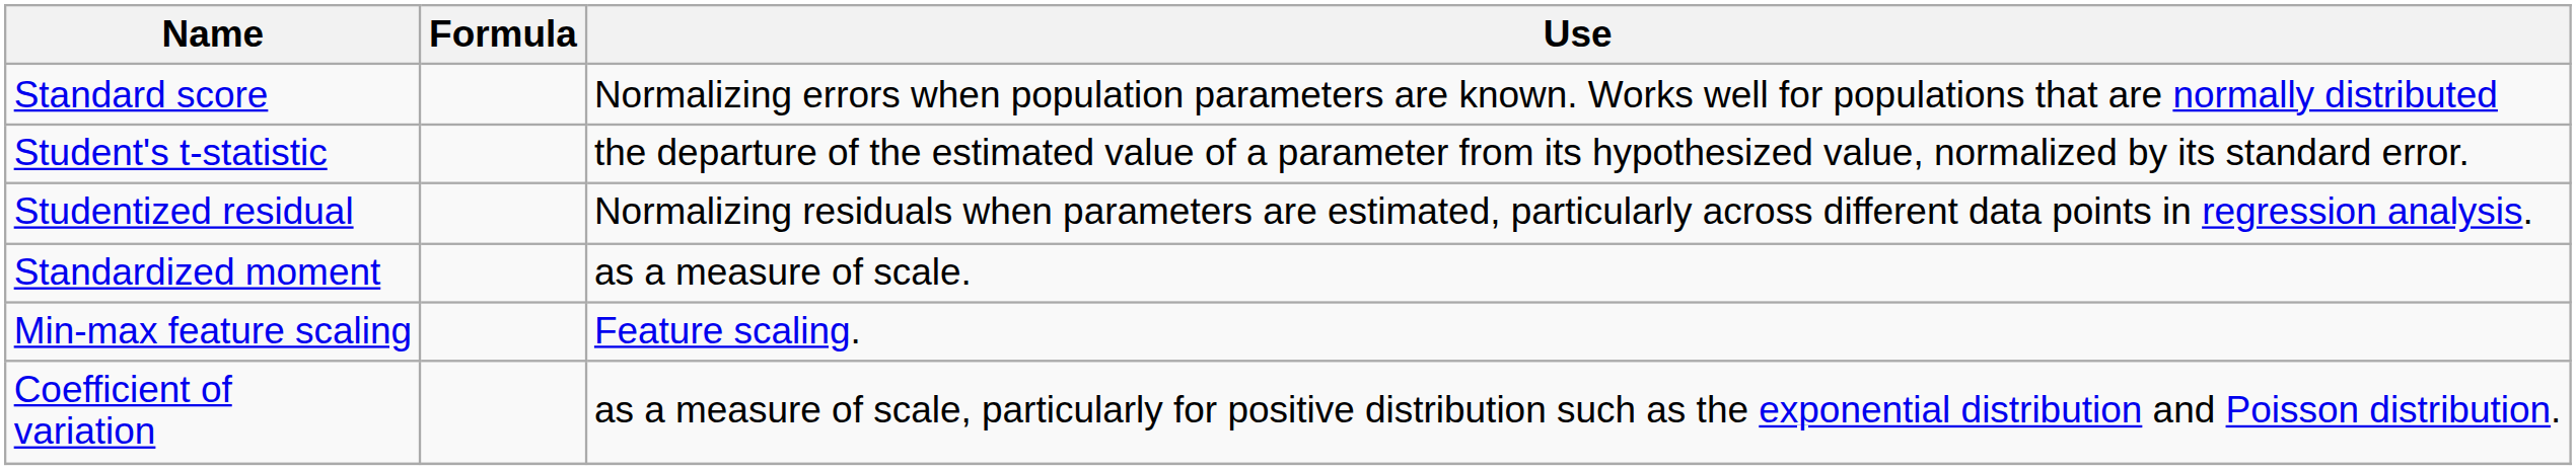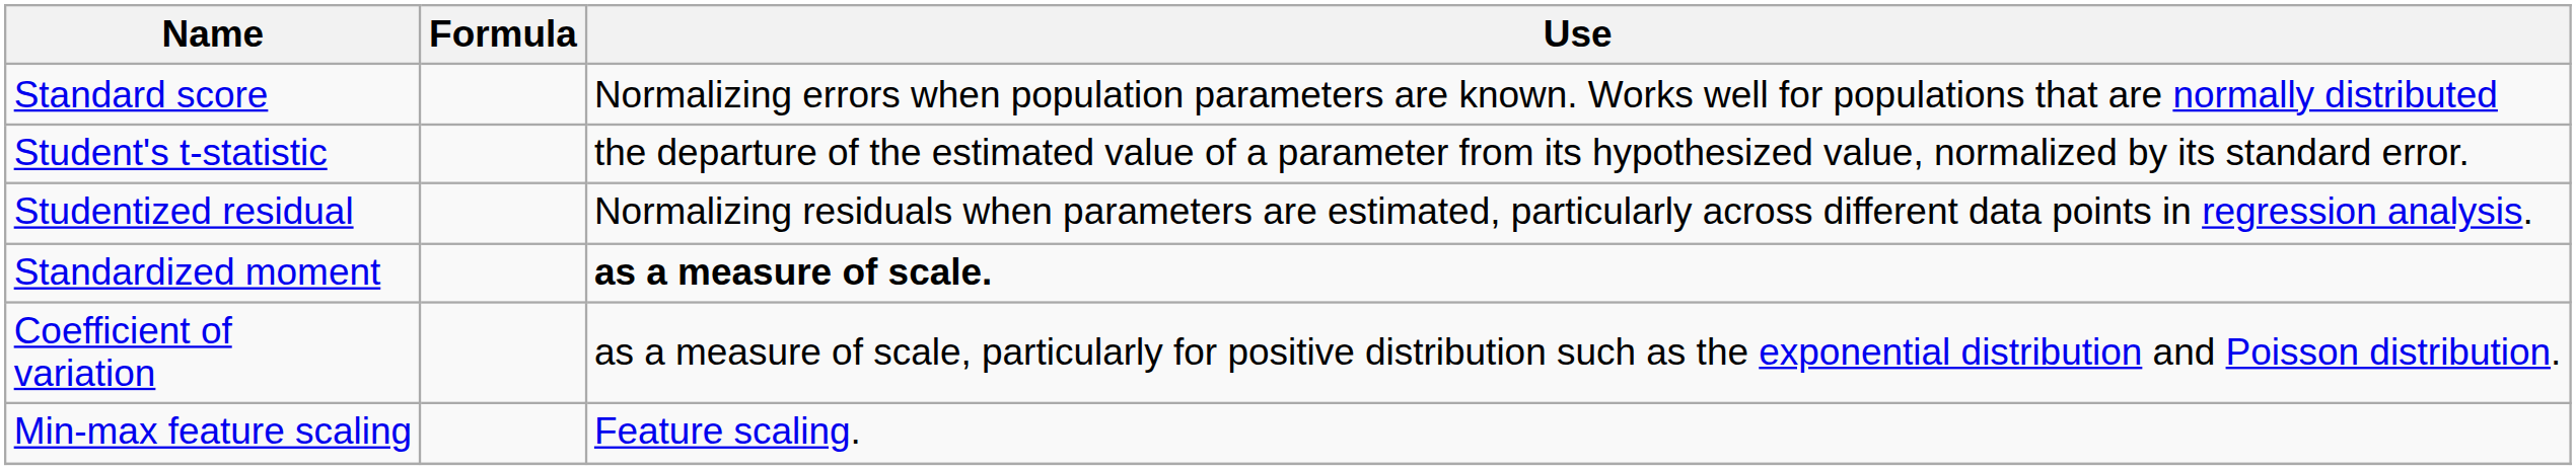Standardized moment | Use: normal -> bold
rows swapped: Coefficient of variation <-> Min-max feature scaling
